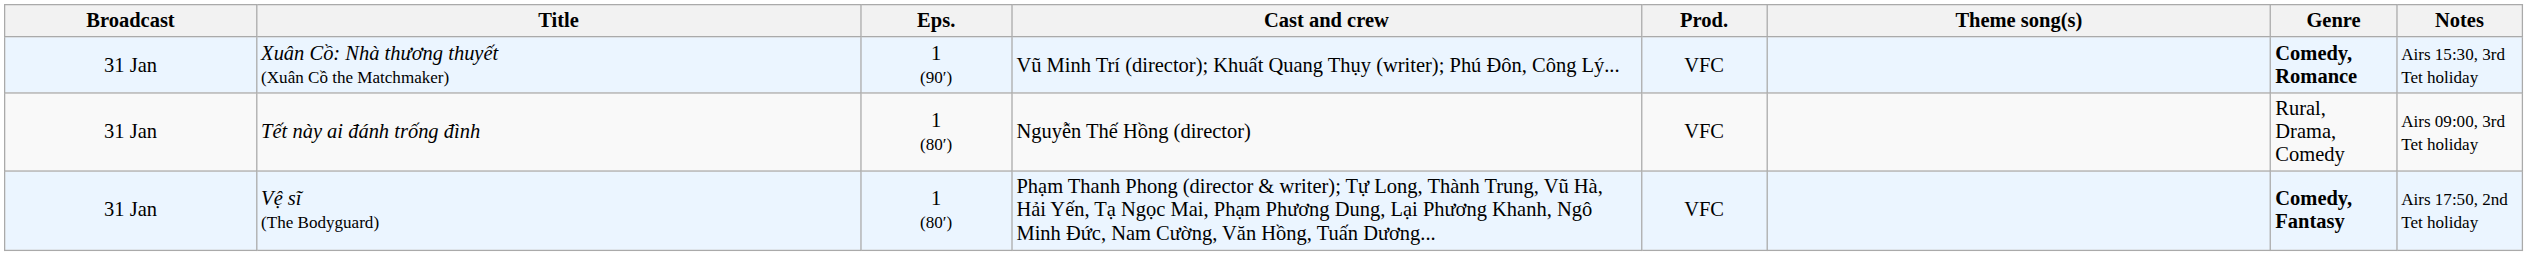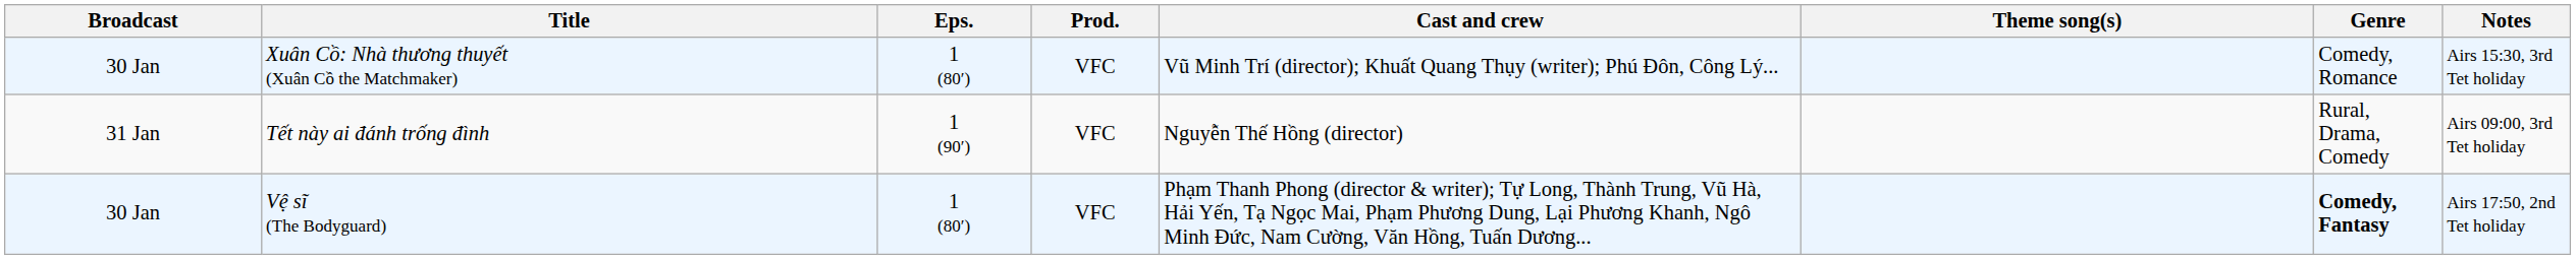columns swapped: Prod. <-> Cast and crew
Xuân Cồ: Nhà thương thuyết (Xuân Cồ the Matchmaker) | Broadcast: 31 Jan -> 30 Jan
Xuân Cồ: Nhà thương thuyết (Xuân Cồ the Matchmaker) | Eps.: 1 (90′) -> 1 (80′)
Xuân Cồ: Nhà thương thuyết (Xuân Cồ the Matchmaker) | Genre: bold -> normal
Tết này ai đánh trống đình | Eps.: 1 (80′) -> 1 (90′)
Vệ sĩ (The Bodyguard) | Broadcast: 31 Jan -> 30 Jan
